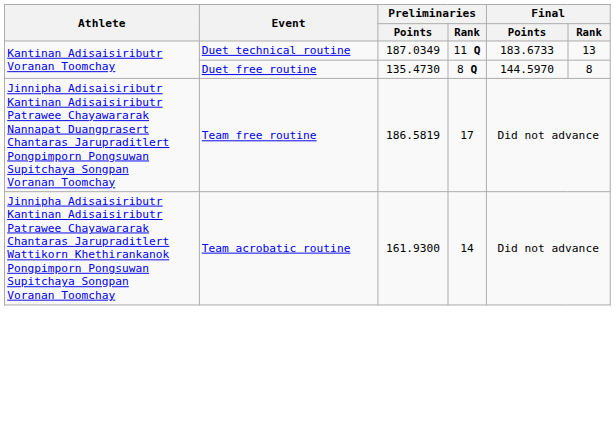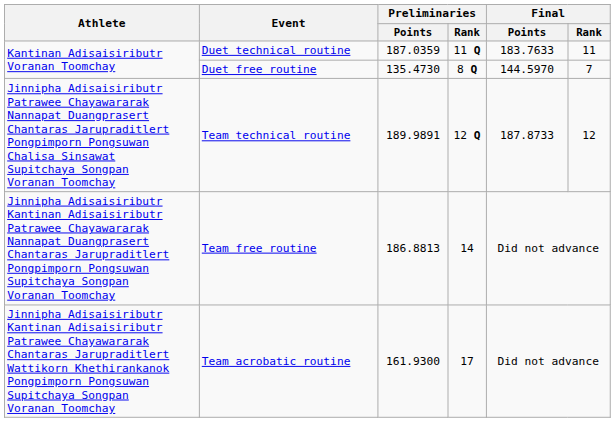Duet technical routine | Preliminaries / Points: 187.0349 -> 187.0359
Duet technical routine | Final / Points: 183.6733 -> 183.7633
Duet technical routine | Final / Rank: 13 -> 11
Duet free routine | Final / Rank: 8 -> 7
+ row: Jinnipha Adisaisiributr Patrawee Chayawararak Nannapat Duangprasert Chantaras Jarupraditlert Pongpimporn Pongsuwan Chalisa Sinsawat Supitchaya Songpan Voranan Toomchay | Team technical routine | 189.9891 | 12 Q | 187.8733 | 12
Team free routine | Preliminaries / Points: 186.5819 -> 186.8813
Team free routine | Preliminaries / Rank: 17 -> 14
Team acrobatic routine | Preliminaries / Rank: 14 -> 17
